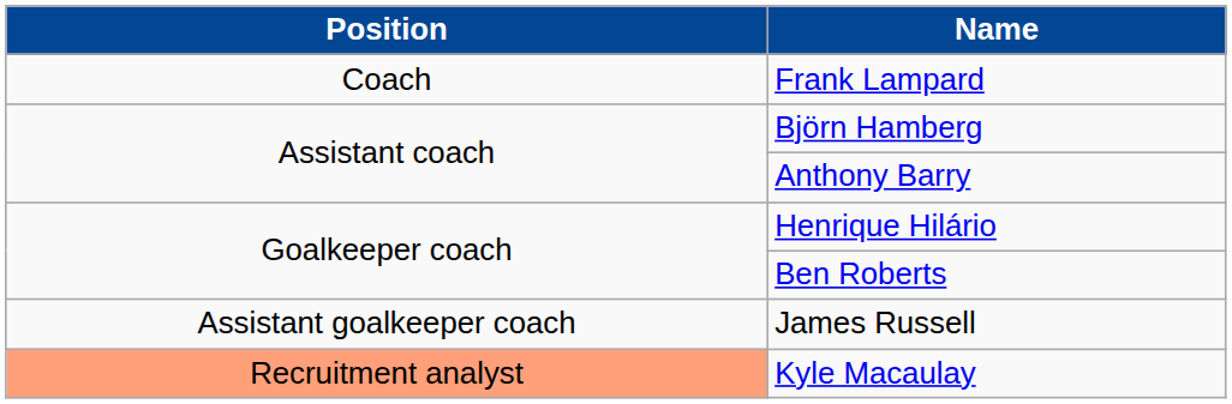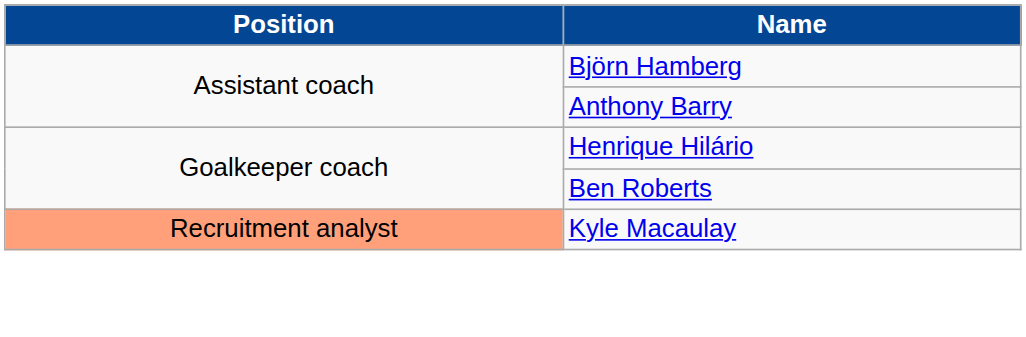- row: Coach | Frank Lampard
- row: Assistant goalkeeper coach | James Russell
